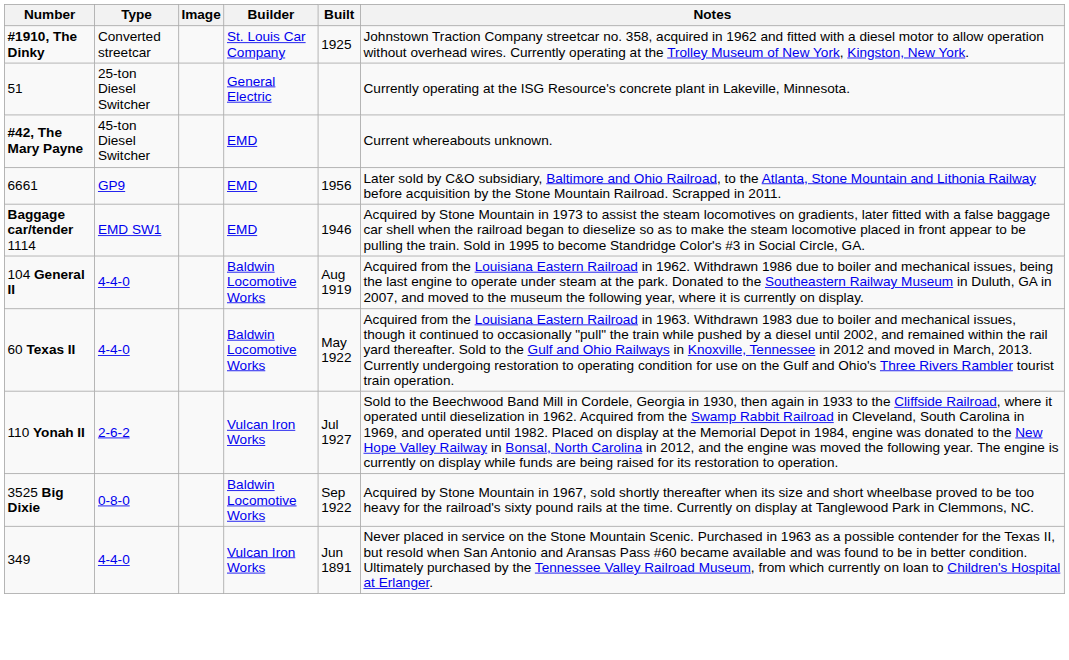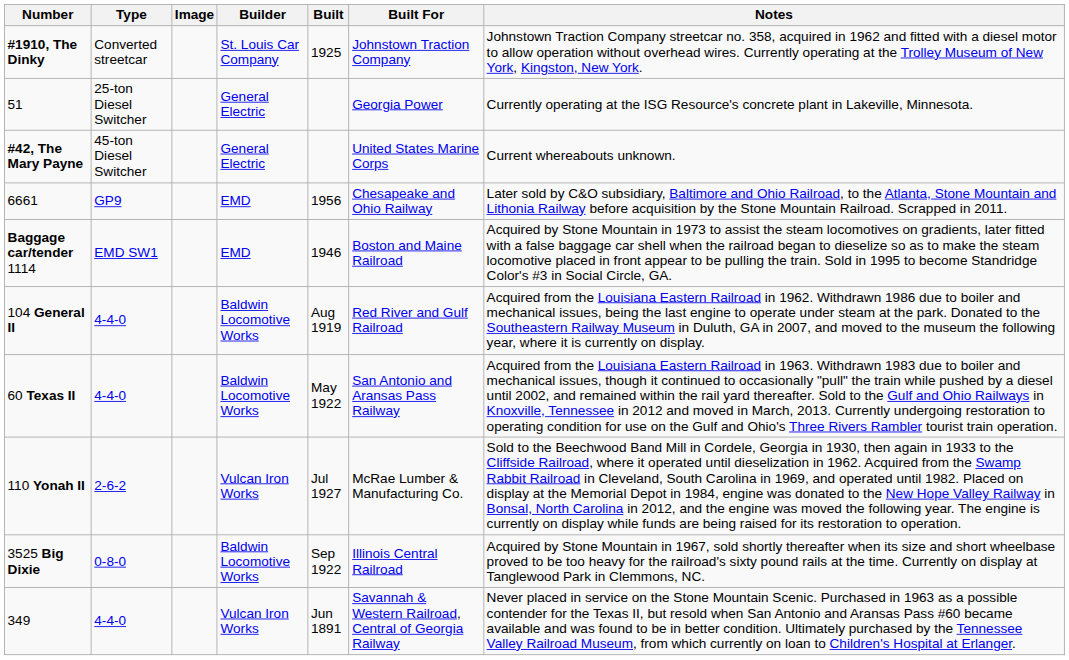+ column: Built For | Johnstown Traction Company | Georgia Power | United States Marine Corps | Chesapeake and Ohio Railway | Boston and Maine Railroad | Red River and Gulf Railroad | San Antonio and Aransas Pass Railway | McRae Lumber & Manufacturing Co. | Illinois Central Railroad | Savannah & Western Railroad, Central of Georgia Railway
#42, The Mary Payne | Builder: EMD -> General Electric
